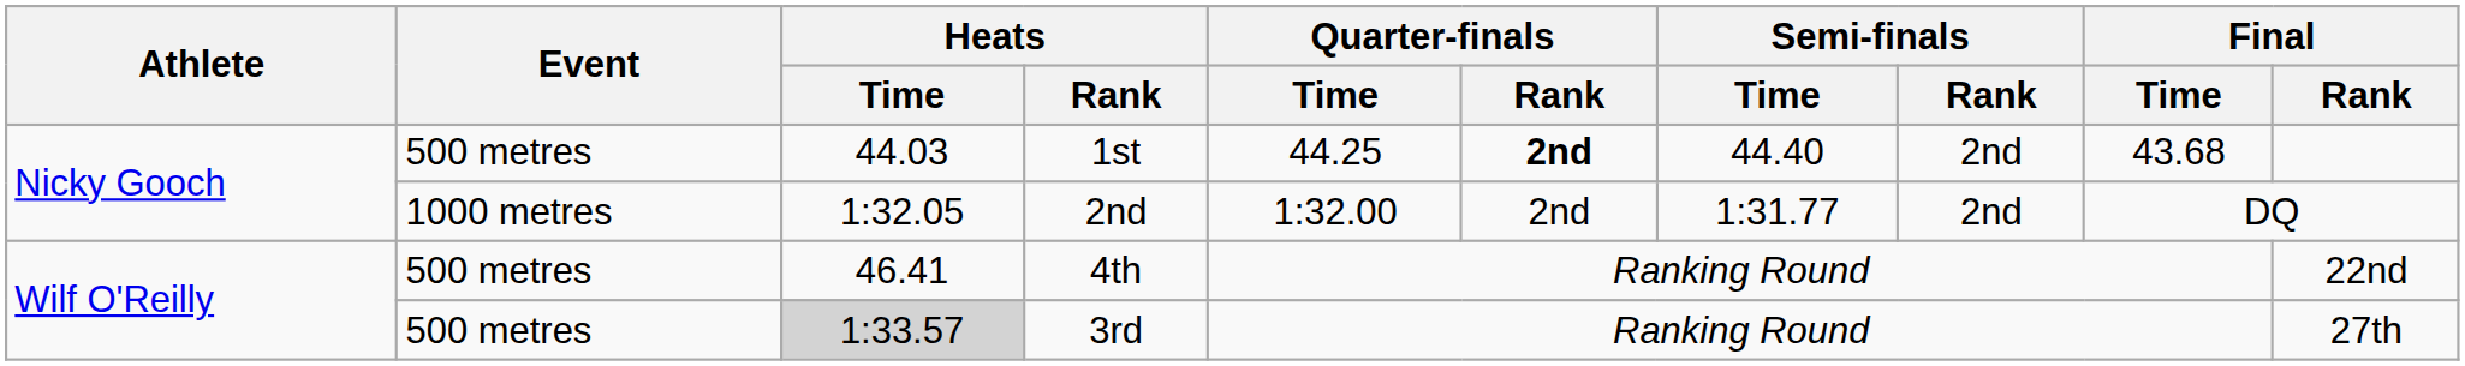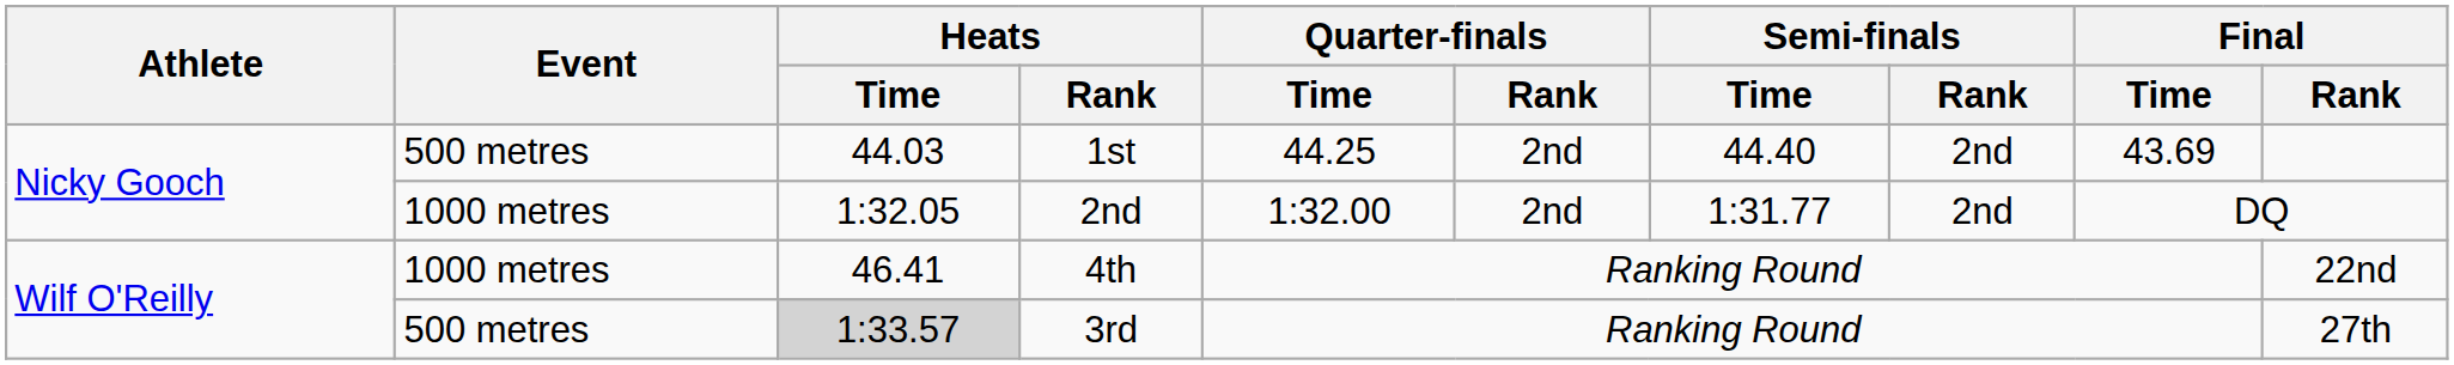1st | Quarter-finals / Rank: bold -> normal
1st | Final / Time: 43.68 -> 43.69
4th | Event: 500 metres -> 1000 metres
